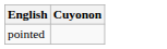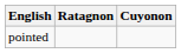+ column: Ratagnon
